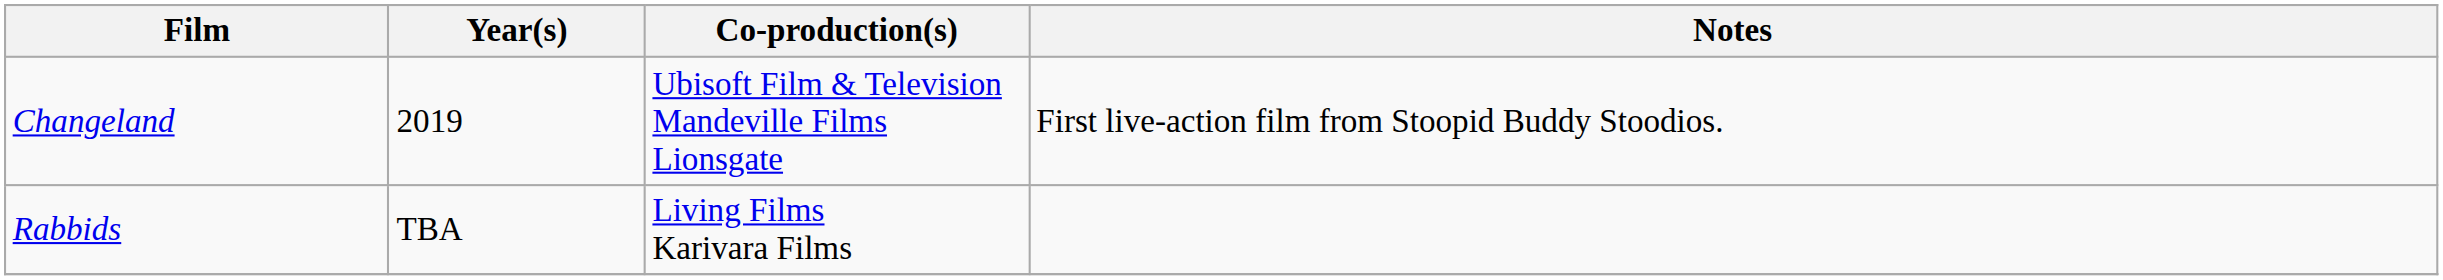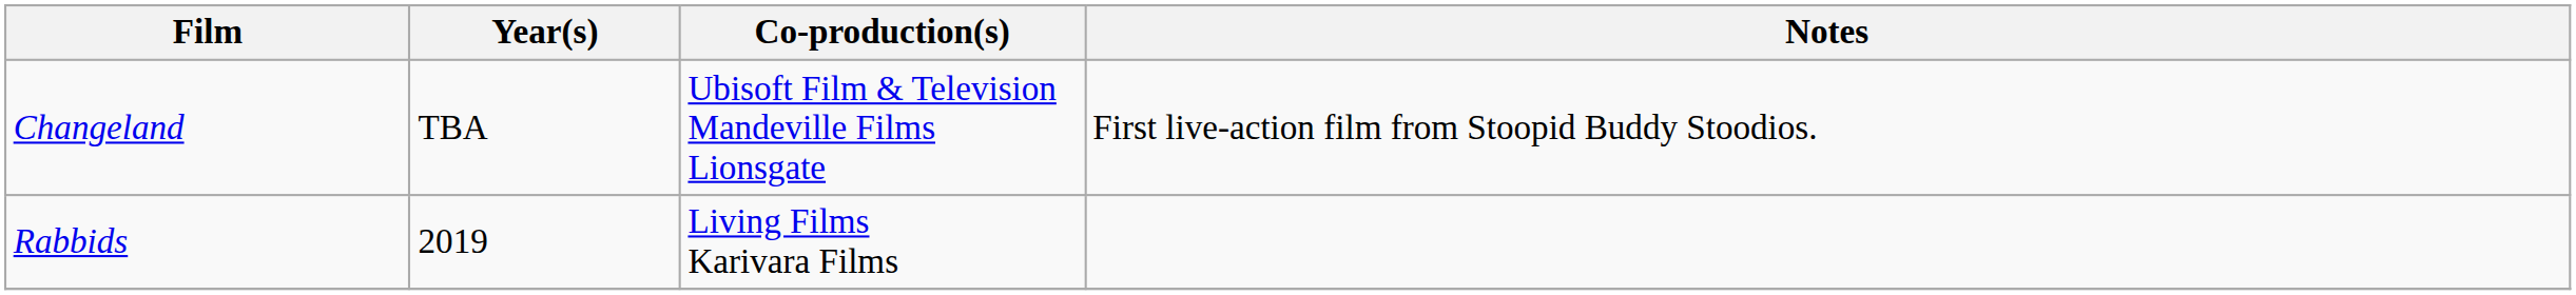Changeland | Year(s): 2019 -> TBA
Rabbids | Year(s): TBA -> 2019
